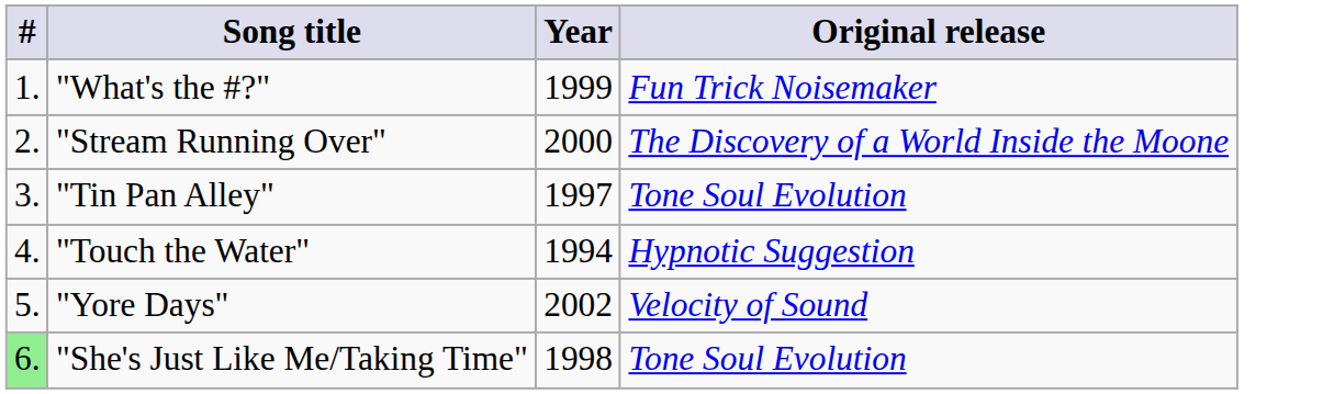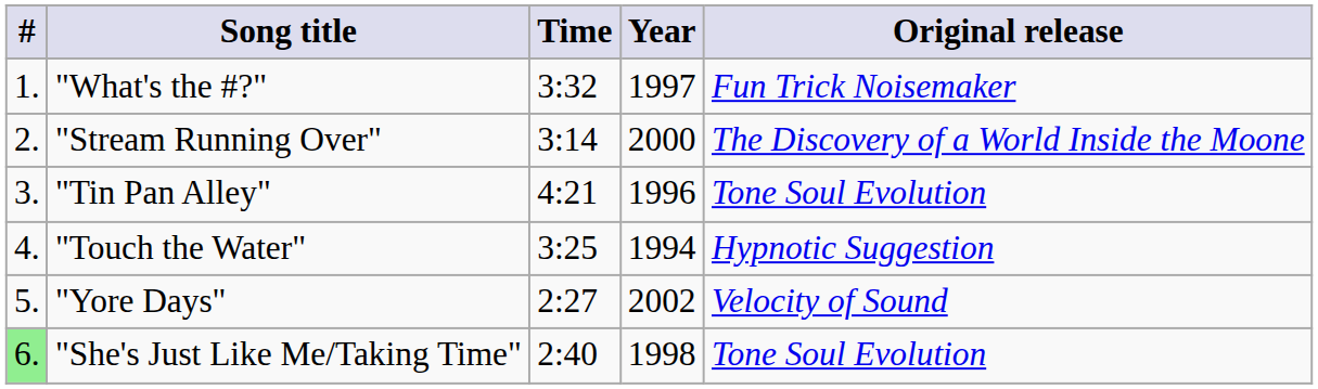+ column: Time | 3:32 | 3:14 | 4:21 | 3:25 | 2:27 | 2:40
"What's the #?" | Year: 1999 -> 1997
"Tin Pan Alley" | Year: 1997 -> 1996
